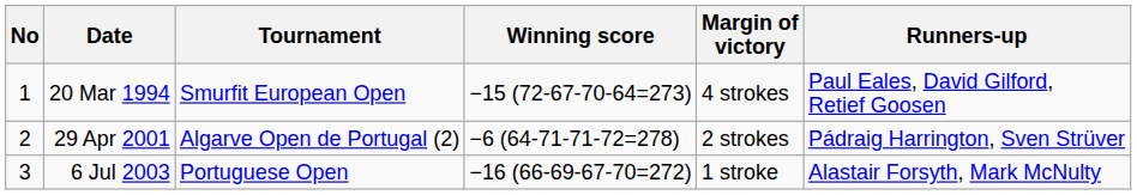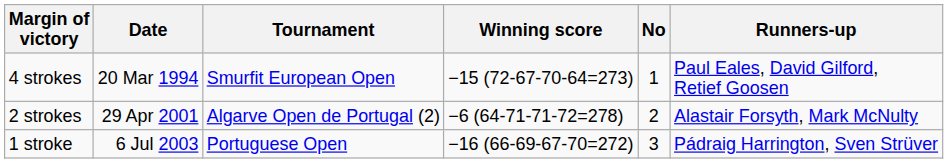columns swapped: No <-> Margin of victory
29 Apr 2001 | Runners-up: Pádraig Harrington, Sven Strüver -> Alastair Forsyth, Mark McNulty
6 Jul 2003 | Runners-up: Alastair Forsyth, Mark McNulty -> Pádraig Harrington, Sven Strüver
